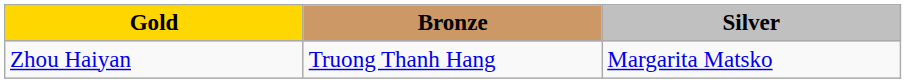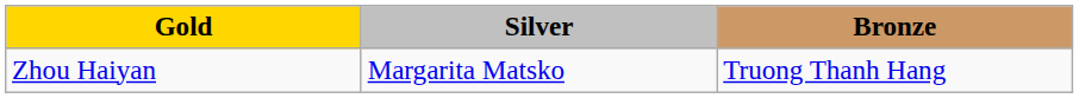columns swapped: Silver <-> Bronze
